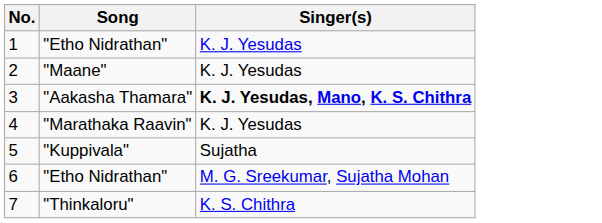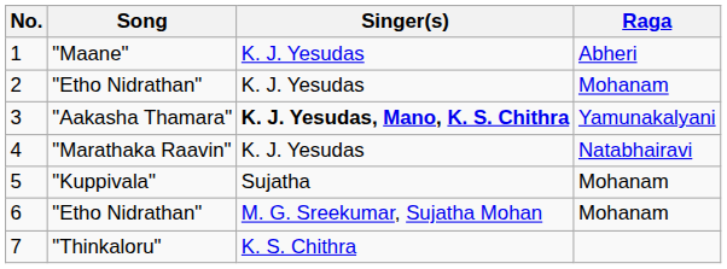+ column: Raga | Abheri | Mohanam | Yamunakalyani | Natabhairavi | Mohanam | Mohanam
1 | Song: "Etho Nidrathan" -> "Maane"
2 | Song: "Maane" -> "Etho Nidrathan"
